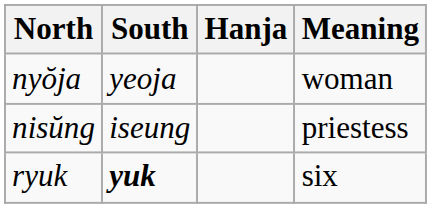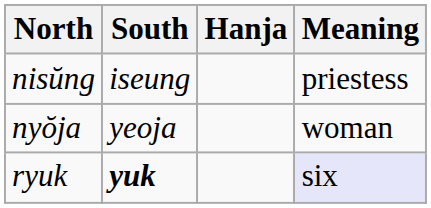rows swapped: nisŭng <-> nyŏja
ryuk | Meaning: no background -> lavender background
